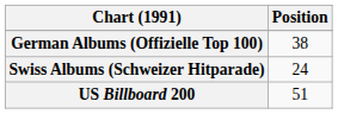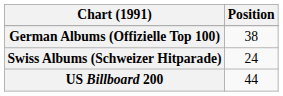US Billboard 200 | Position: 51 -> 44
